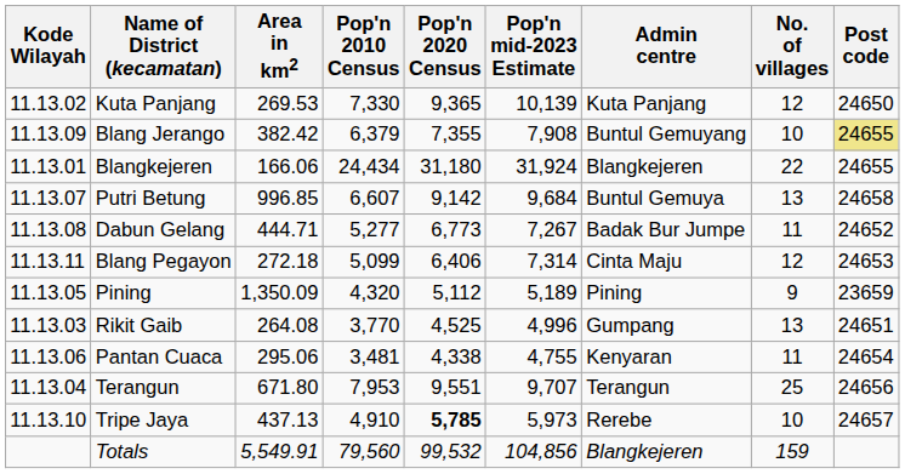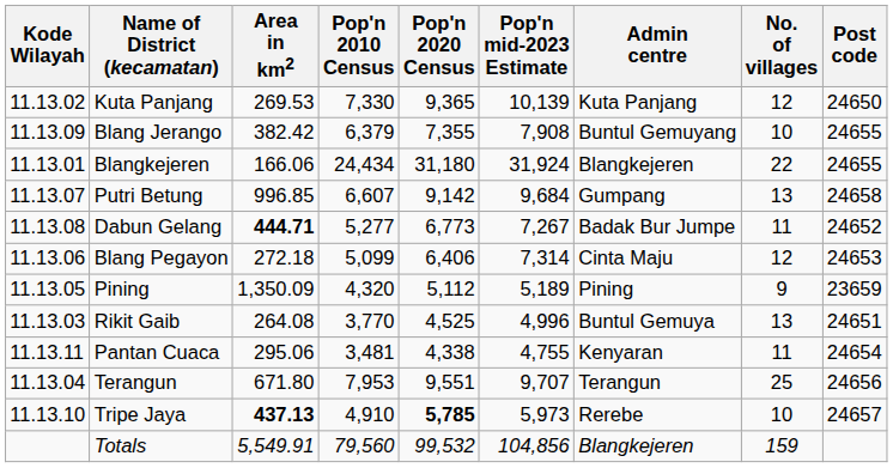Blang Jerango | Post code: khaki background -> no background
Putri Betung | Admin centre: Buntul Gemuya -> Gumpang
Dabun Gelang | Area in km2: normal -> bold
Blang Pegayon | Kode Wilayah: 11.13.11 -> 11.13.06
Rikit Gaib | Admin centre: Gumpang -> Buntul Gemuya
Pantan Cuaca | Kode Wilayah: 11.13.06 -> 11.13.11
Tripe Jaya | Area in km2: normal -> bold
